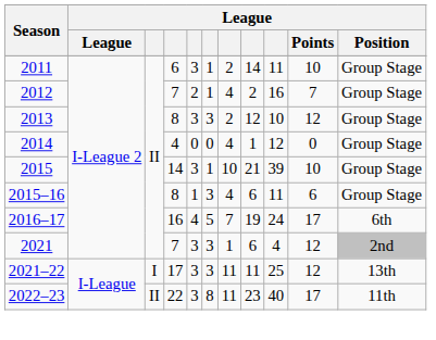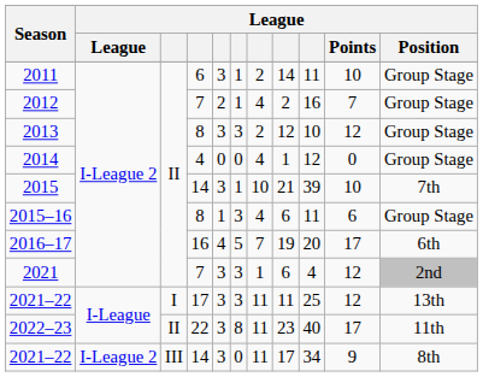2015 | League / Position: Group Stage -> 7th
2016–17 | column 9: 24 -> 20
+ row: 2021–22 | I-League 2 | III | 14 | 3 | 0 | 11 | 17 | 34 | 9 | 8th
